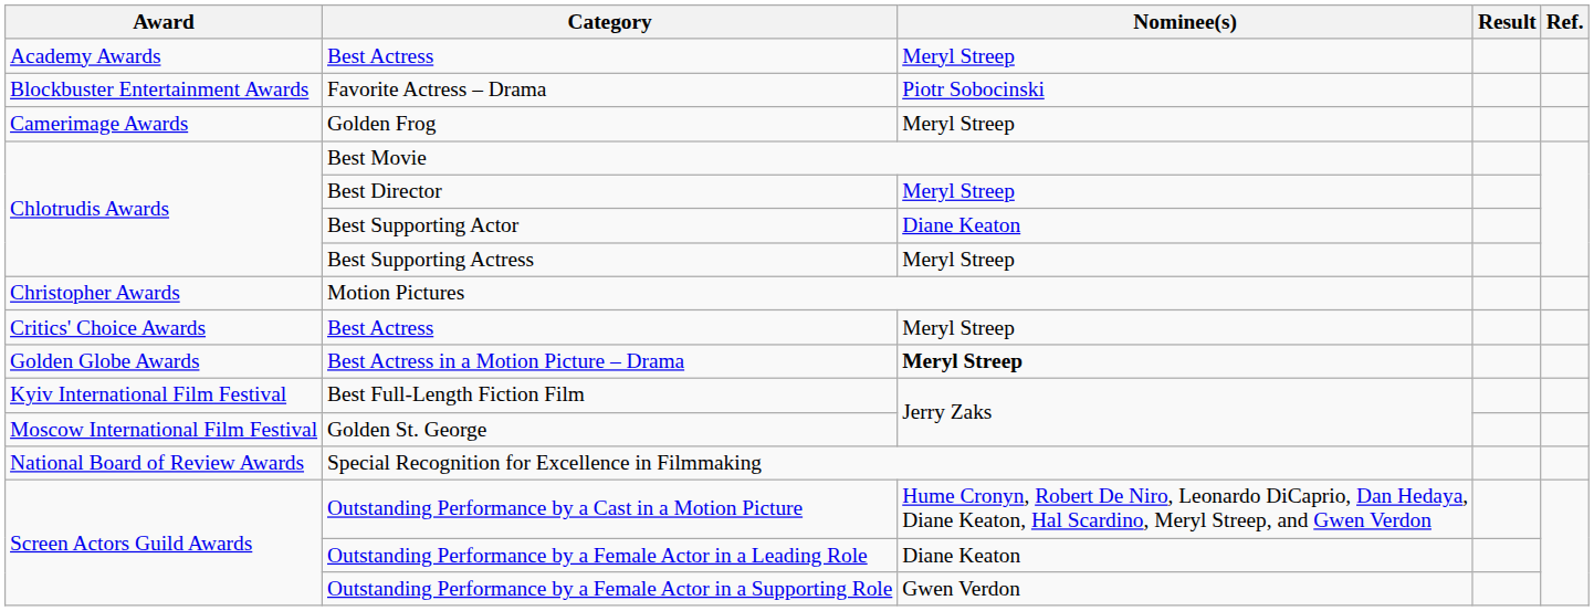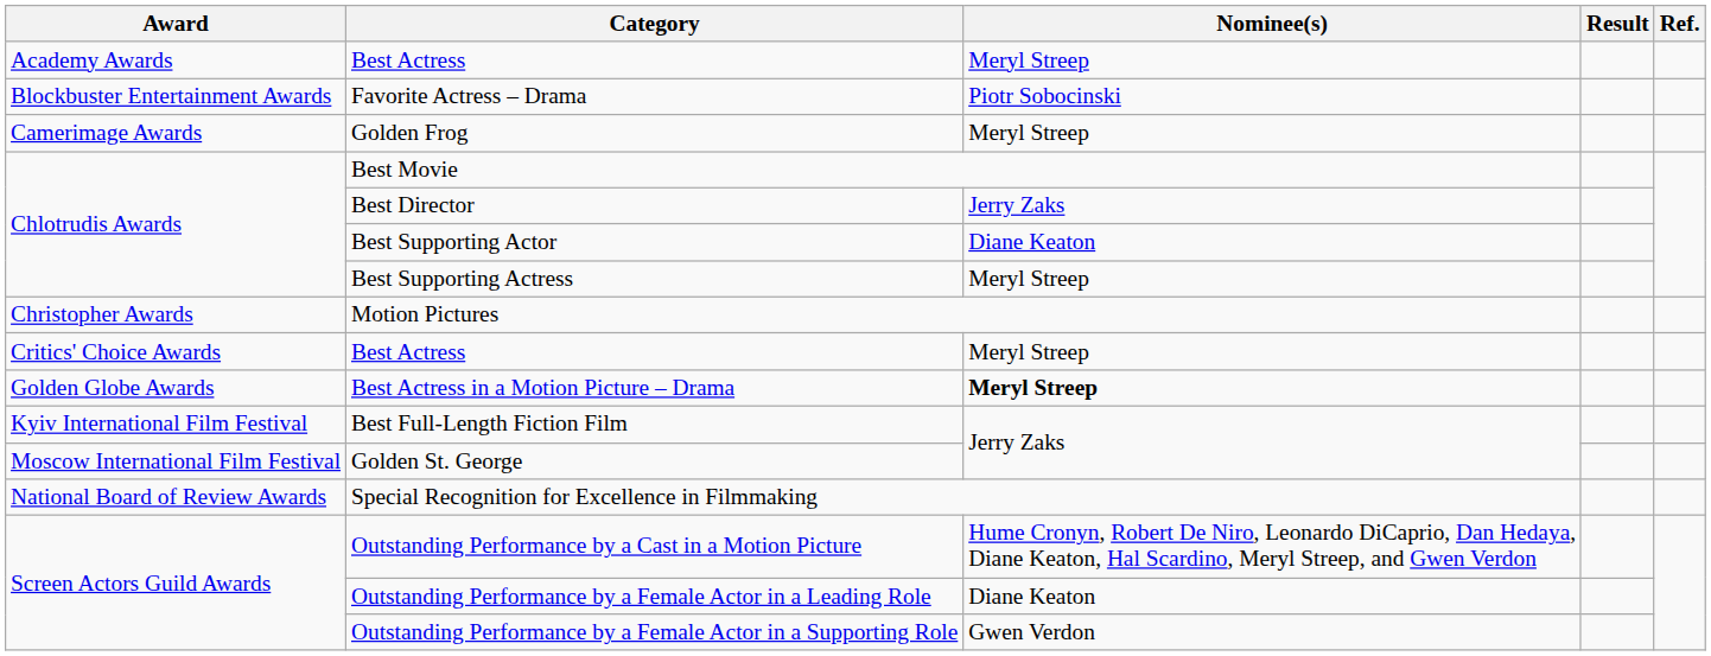Best Director | Nominee(s): Meryl Streep -> Jerry Zaks
